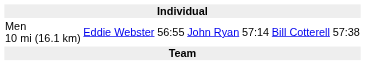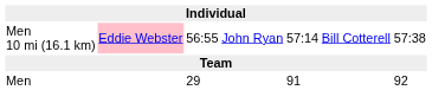Men 10 mi (16.1 km) | column 2: no background -> pink background
+ row: Men | 29 | 91 | 92
